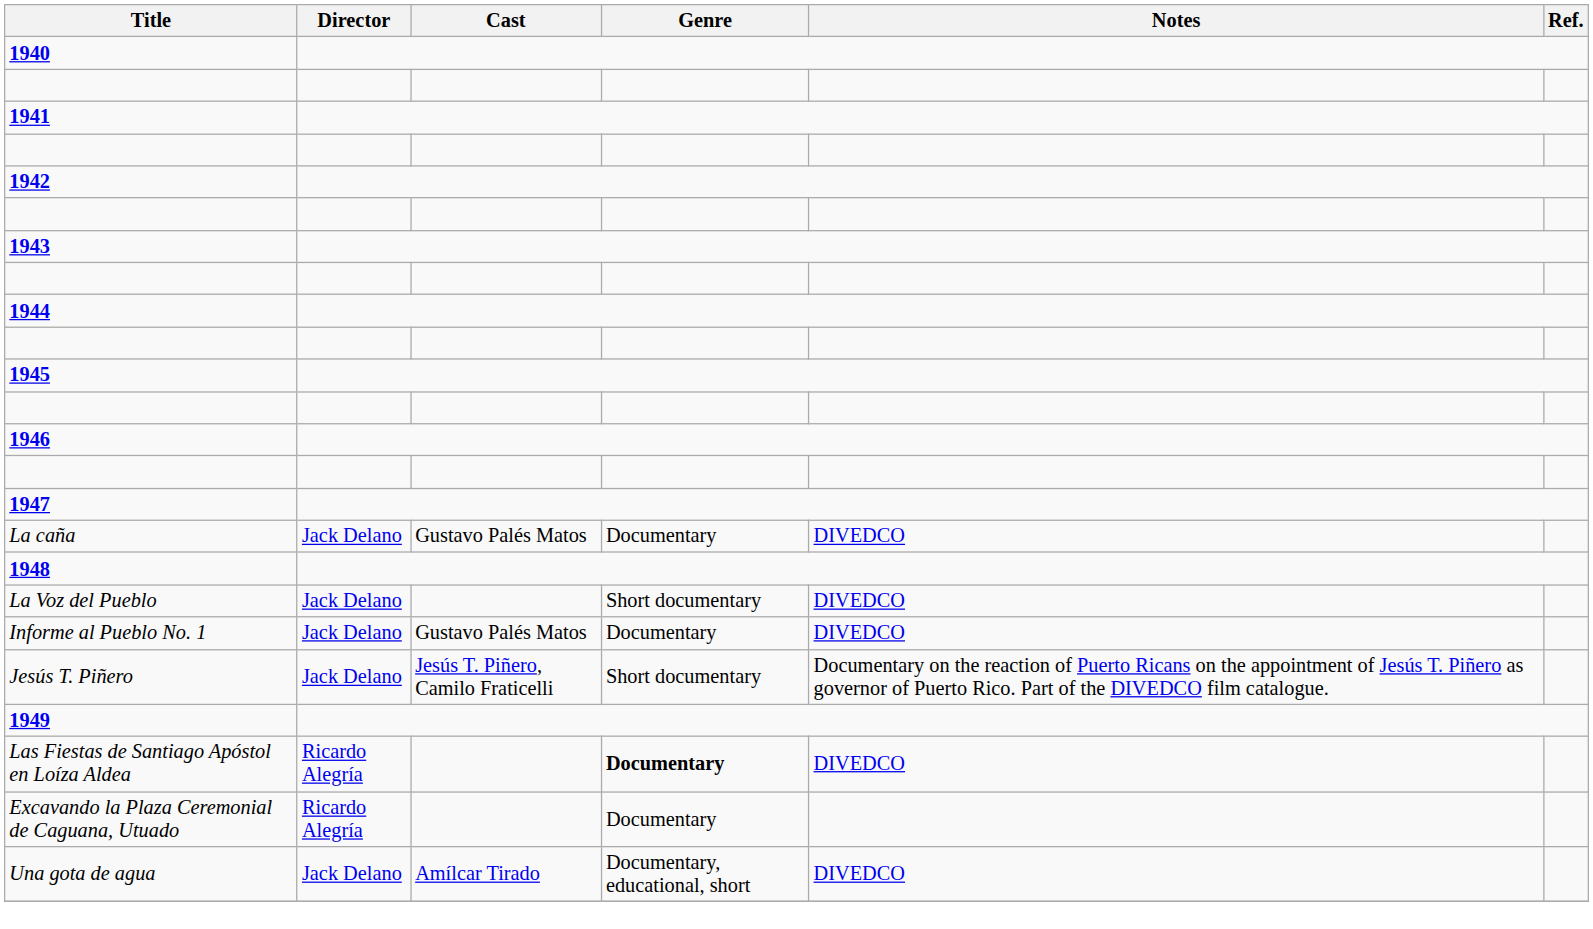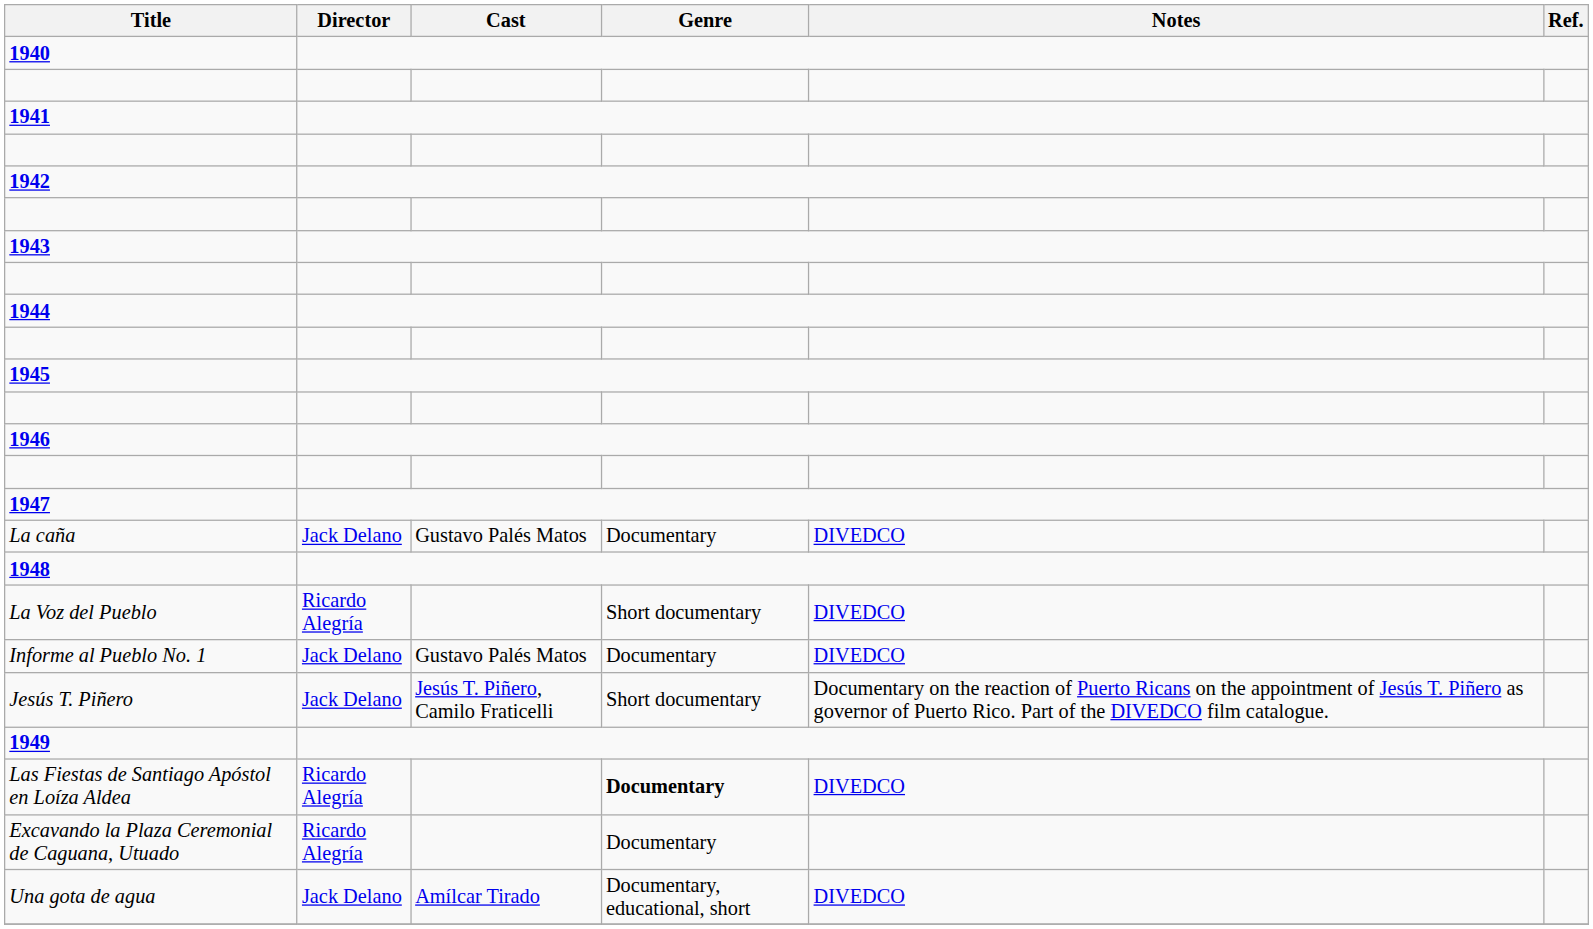La Voz del Pueblo | Director: Jack Delano -> Ricardo Alegría
